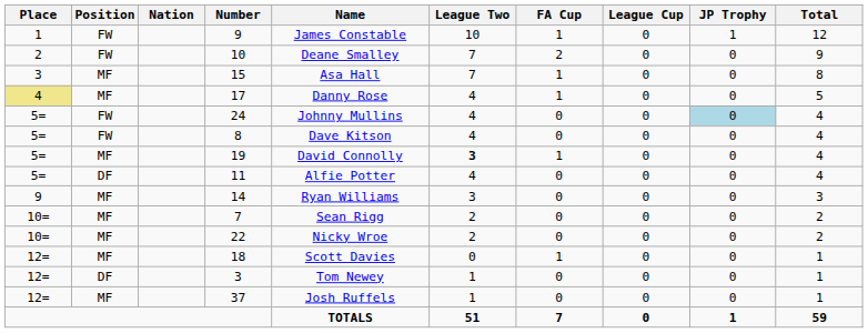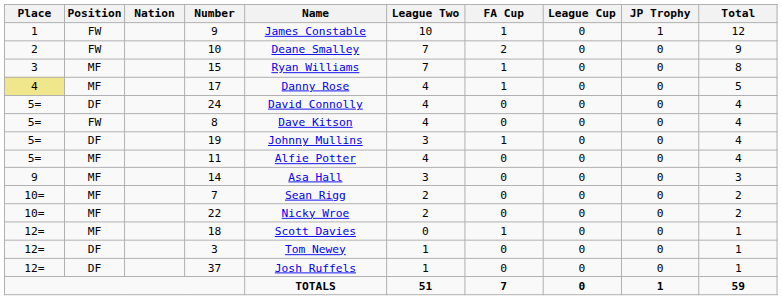15 | Name: Asa Hall -> Ryan Williams
24 | Position: FW -> DF
24 | Name: Johnny Mullins -> David Connolly
24 | JP Trophy: lightblue background -> no background
19 | Position: MF -> DF
19 | Name: David Connolly -> Johnny Mullins
19 | League Two: bold -> normal
11 | Position: DF -> MF
14 | Name: Ryan Williams -> Asa Hall
37 | Position: MF -> DF
